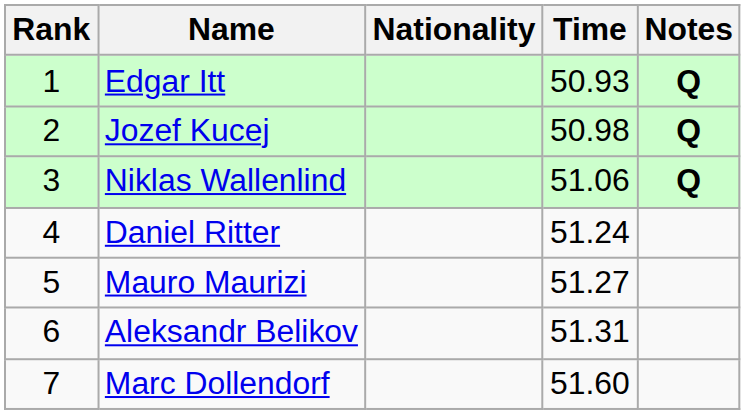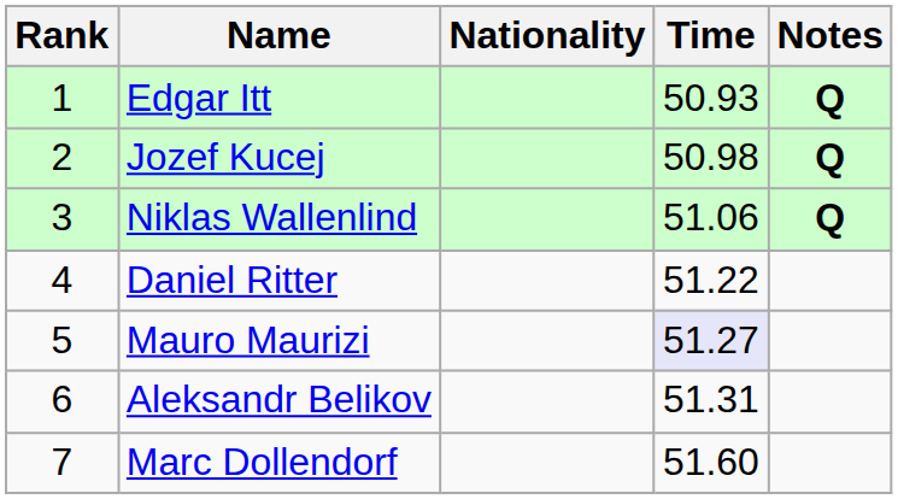Daniel Ritter | Time: 51.24 -> 51.22
Mauro Maurizi | Time: no background -> lavender background
